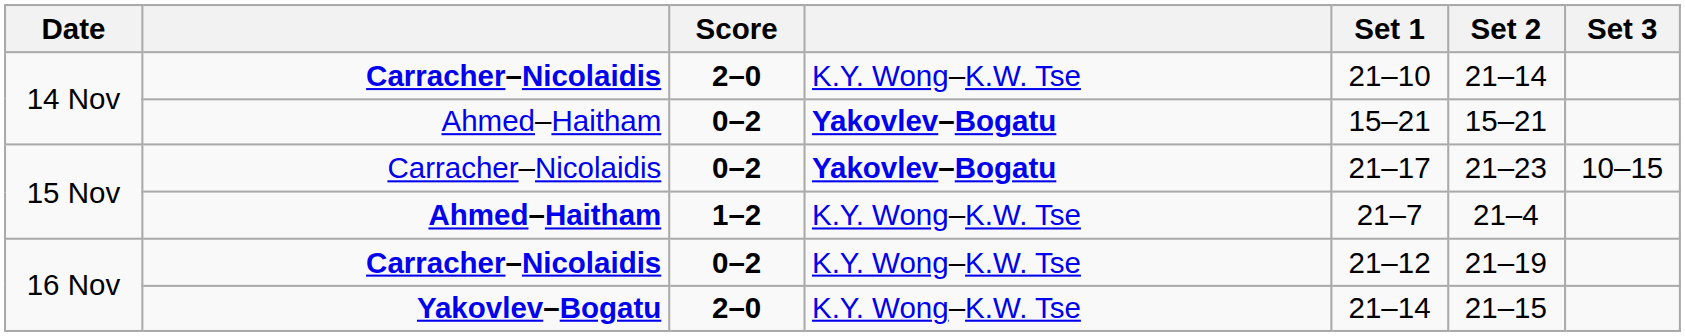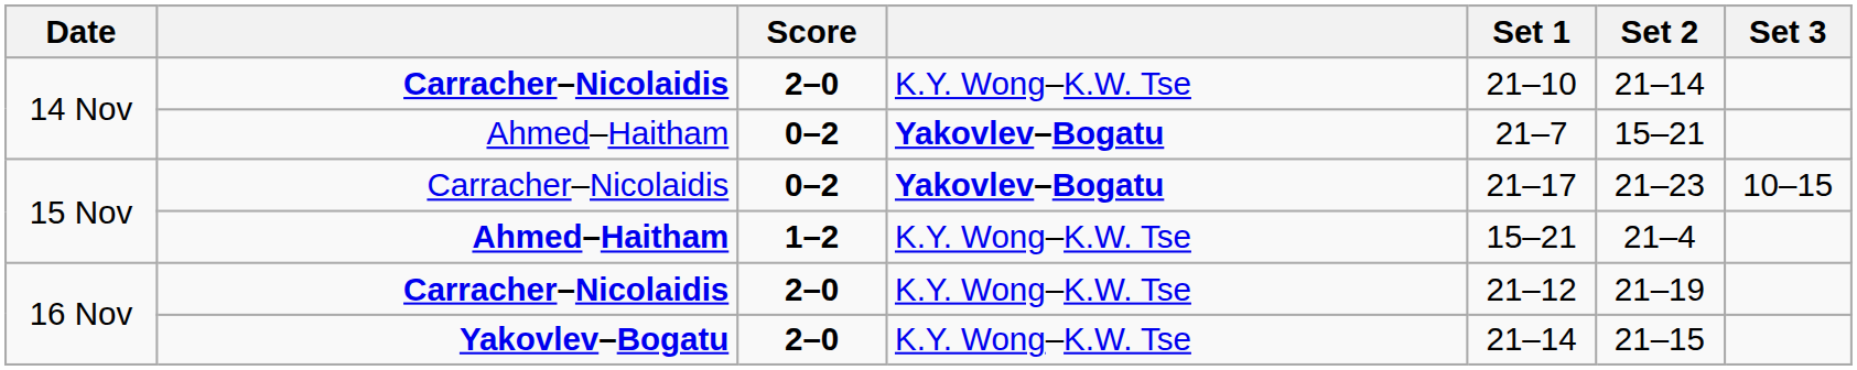14 Nov / Ahmed–Haitham | Set 1: 15–21 -> 21–7
15 Nov / Ahmed–Haitham | Set 1: 21–7 -> 15–21
16 Nov / Carracher–Nicolaidis | Score: 0–2 -> 2–0
